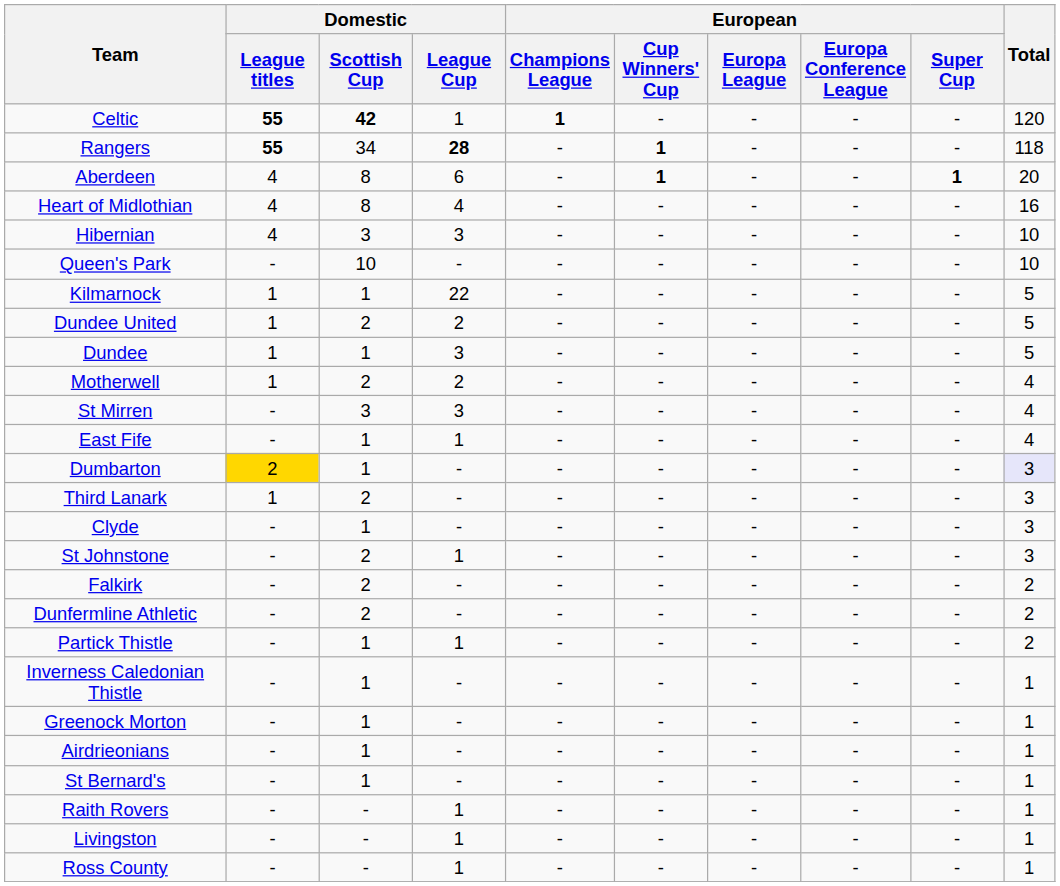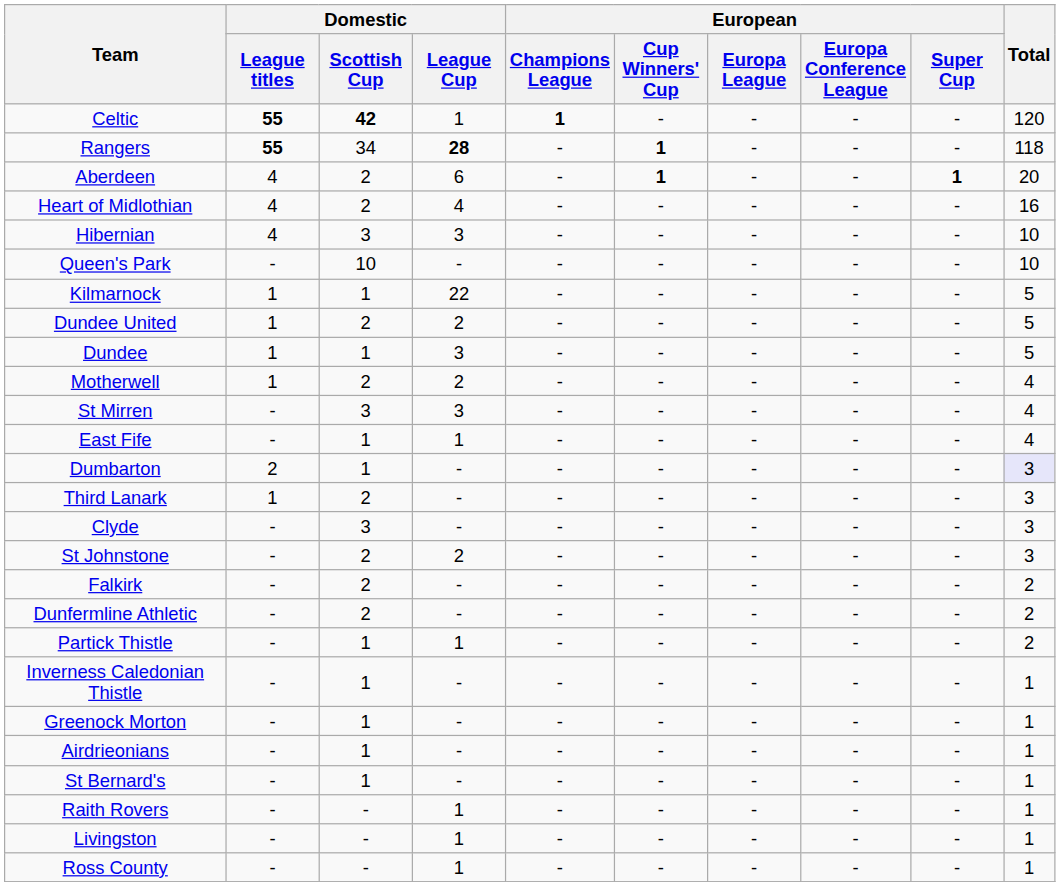Aberdeen | Domestic / Scottish Cup: 8 -> 2
Heart of Midlothian | Domestic / Scottish Cup: 8 -> 2
Dumbarton | Domestic / League titles: gold background -> no background
Clyde | Domestic / Scottish Cup: 1 -> 3
St Johnstone | Domestic / League Cup: 1 -> 2
